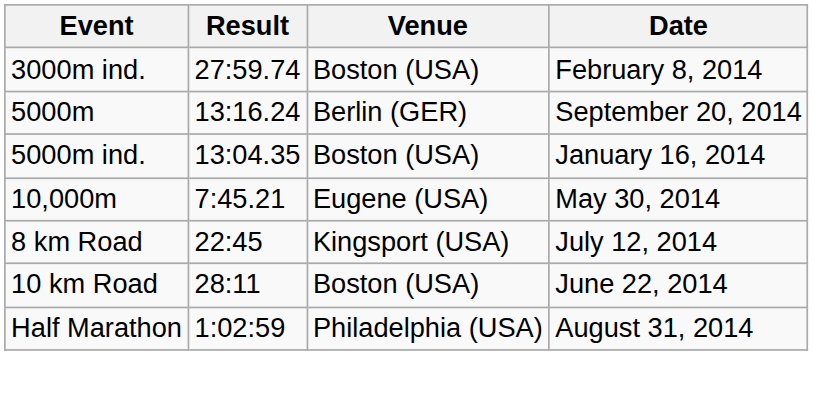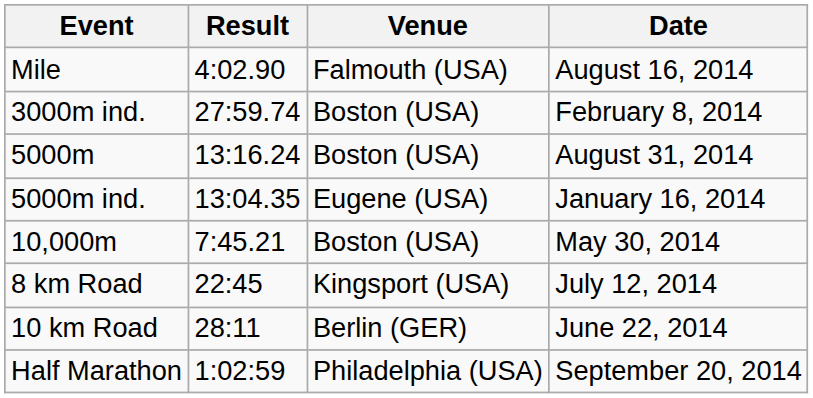+ row: Mile | 4:02.90 | Falmouth (USA) | August 16, 2014
5000m | Venue: Berlin (GER) -> Boston (USA)
5000m | Date: September 20, 2014 -> August 31, 2014
5000m ind. | Venue: Boston (USA) -> Eugene (USA)
10,000m | Venue: Eugene (USA) -> Boston (USA)
10 km Road | Venue: Boston (USA) -> Berlin (GER)
Half Marathon | Date: August 31, 2014 -> September 20, 2014
